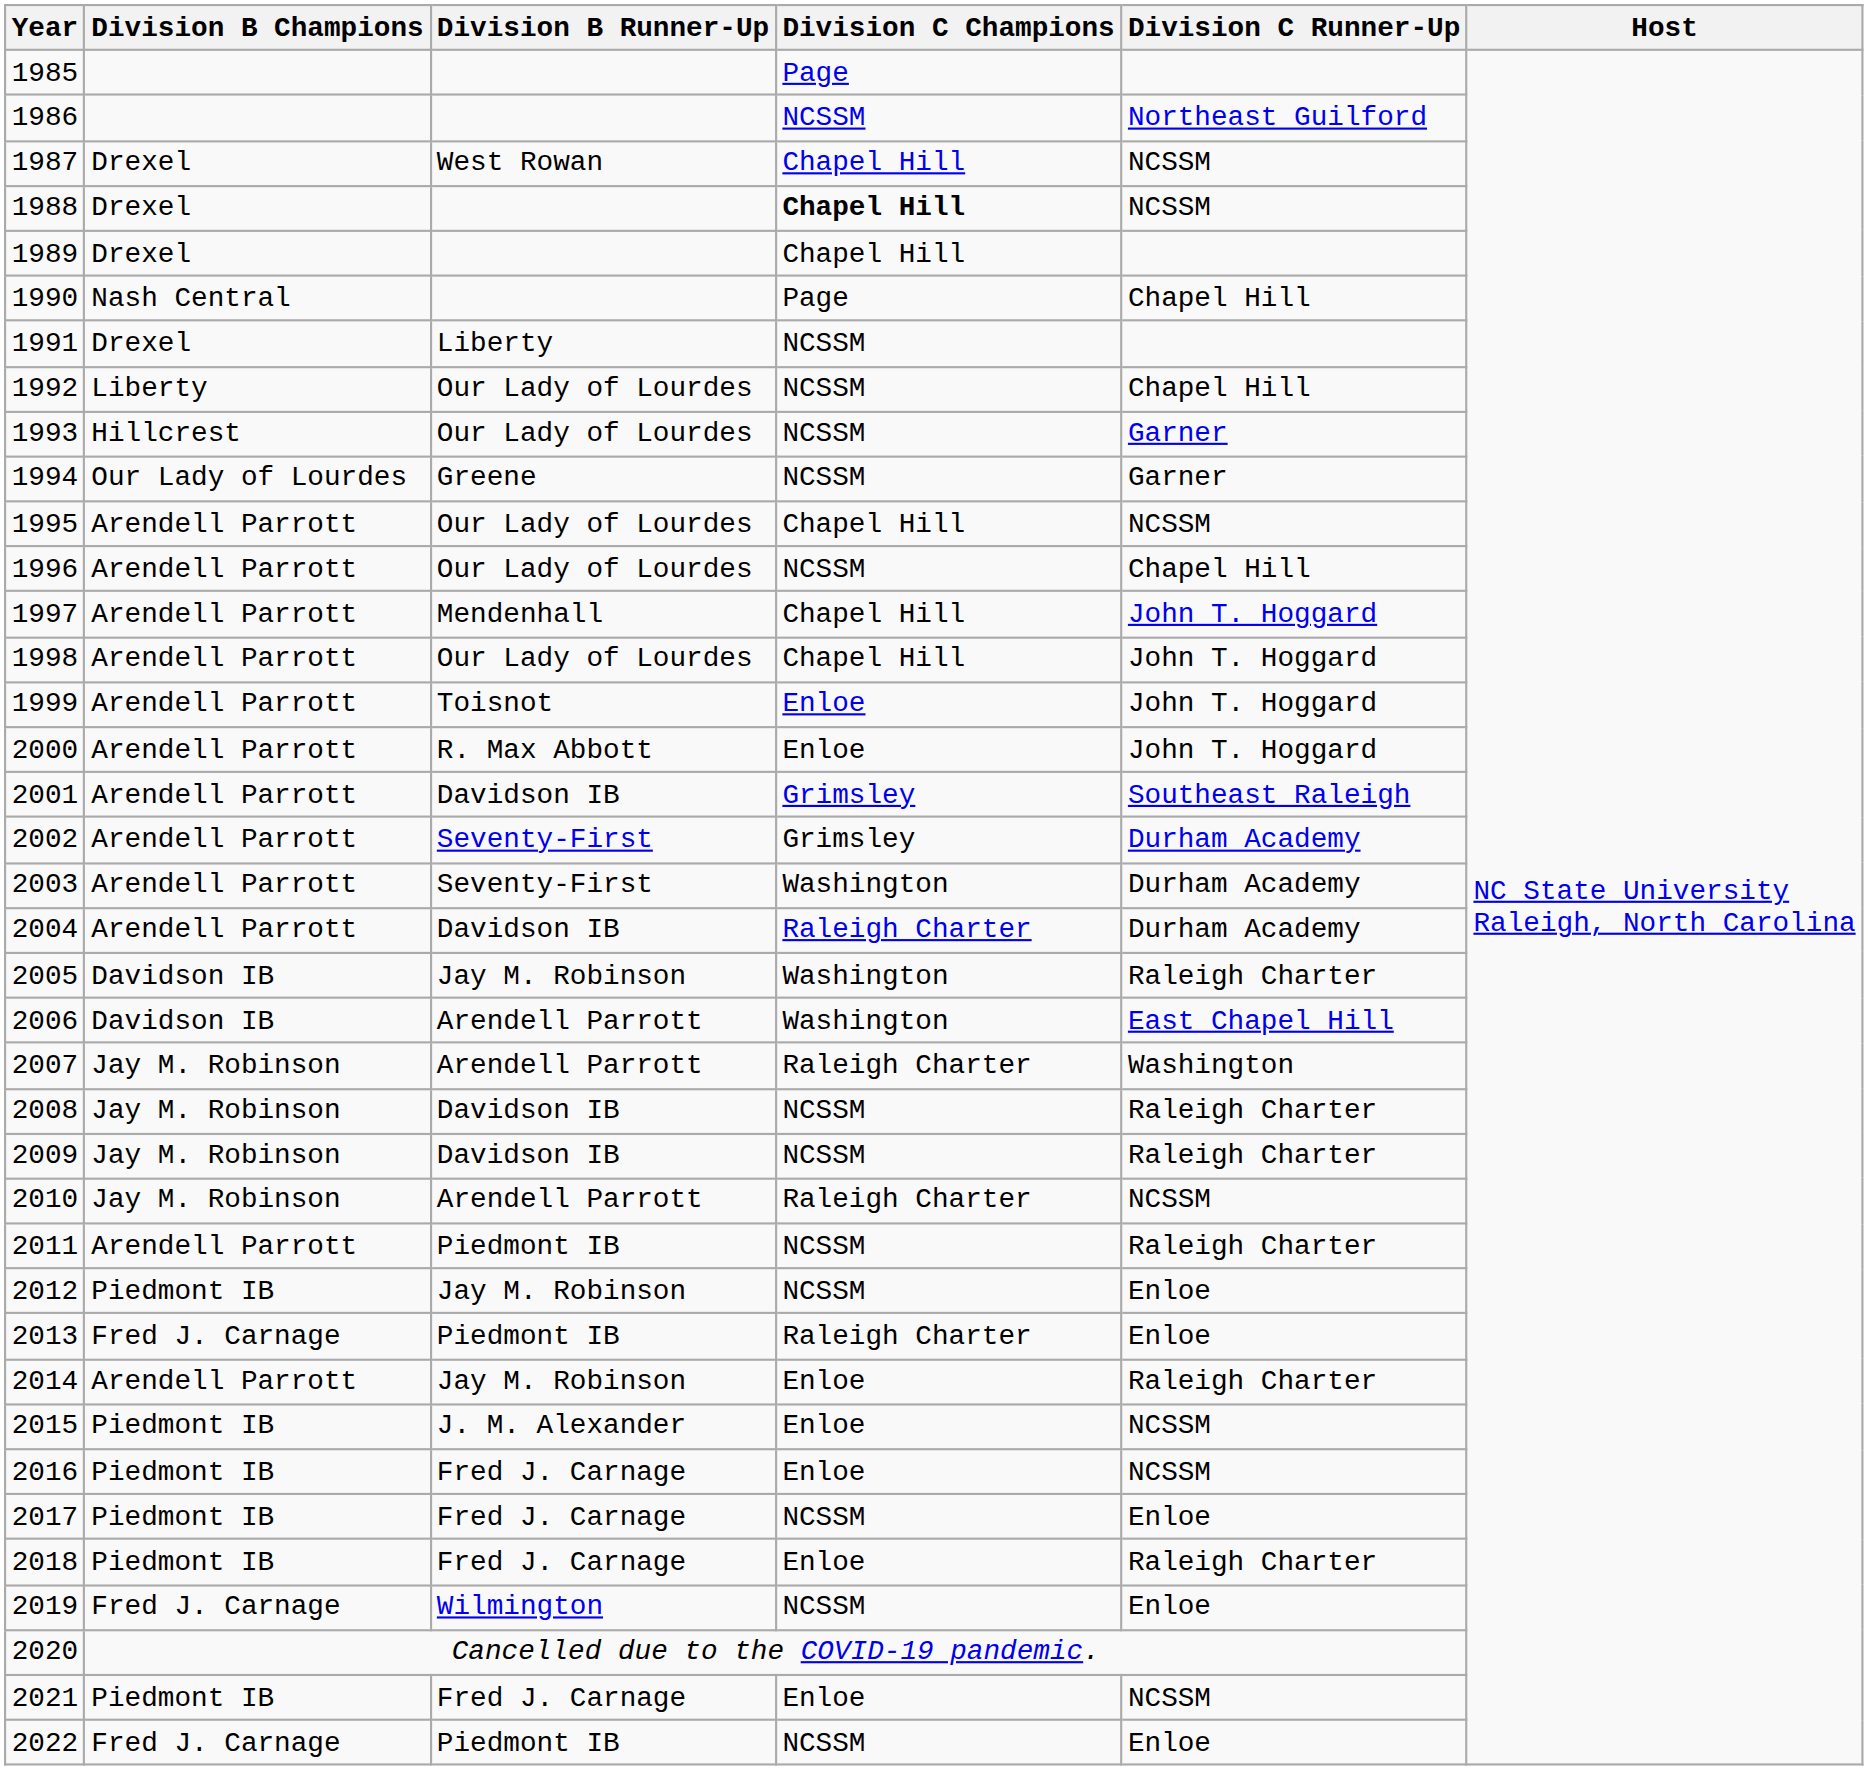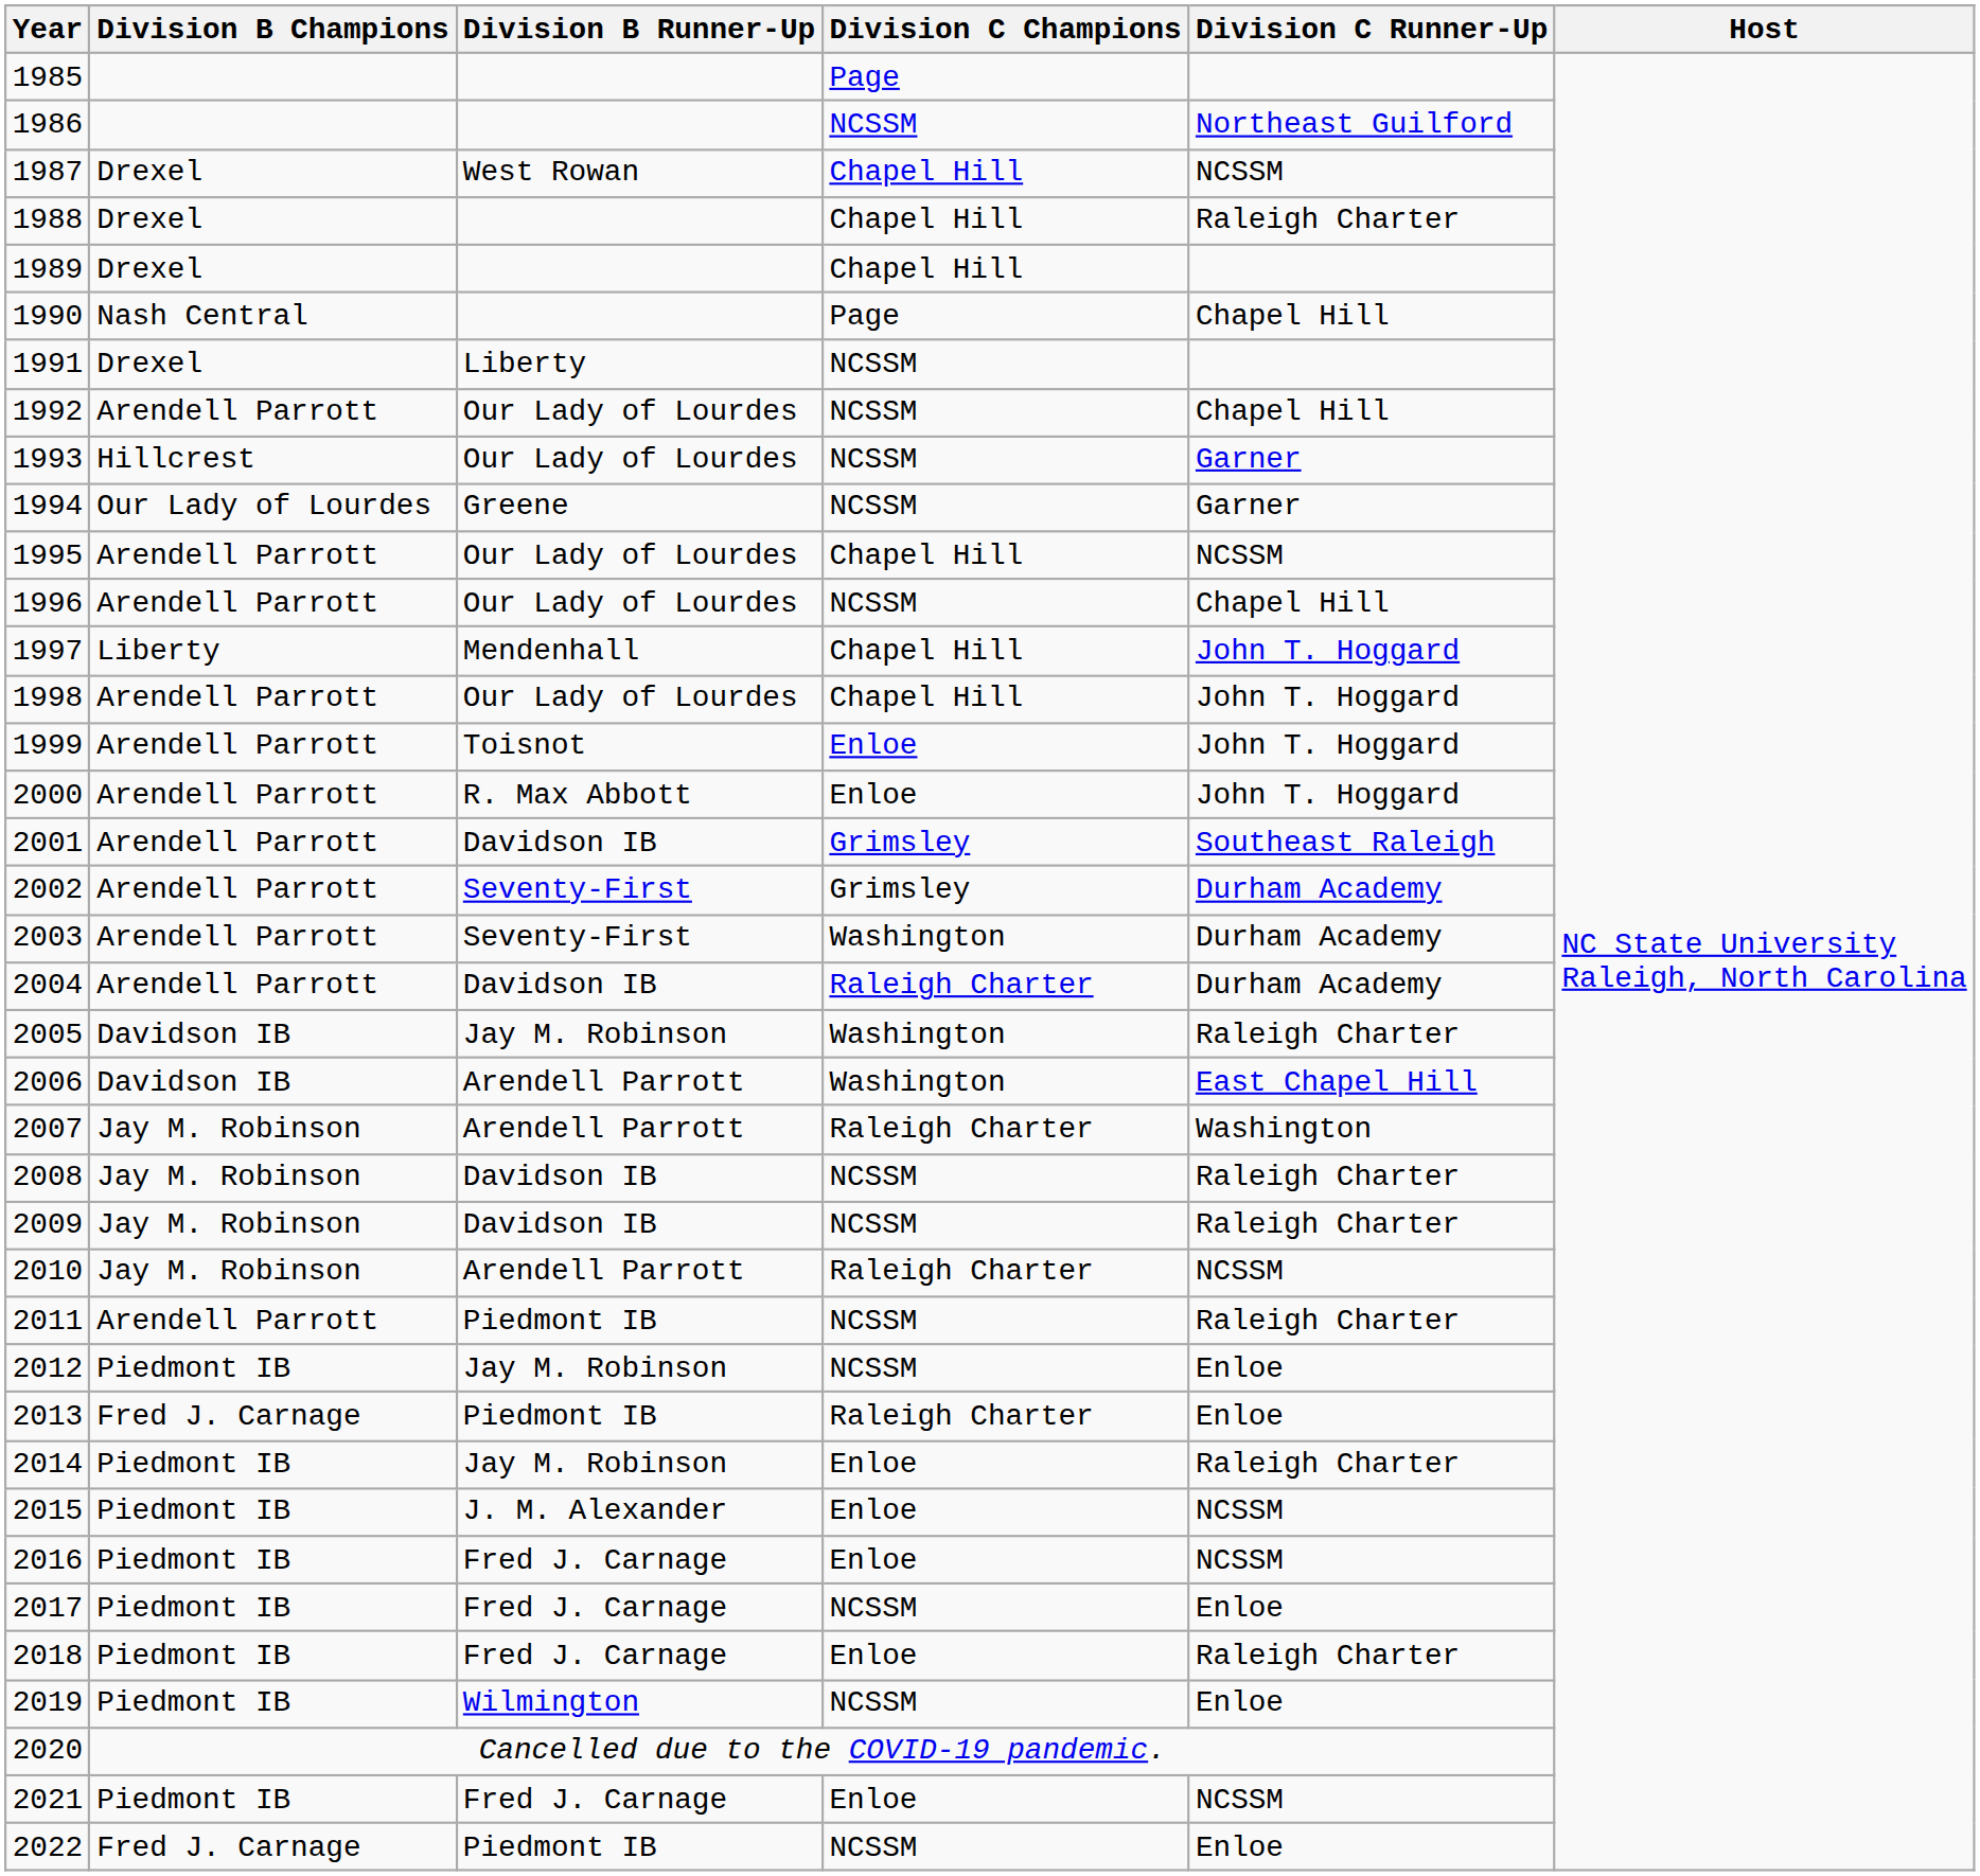1988 | Division C Champions: bold -> normal
1988 | Division C Runner-Up: NCSSM -> Raleigh Charter
1992 | Division B Champions: Liberty -> Arendell Parrott
1997 | Division B Champions: Arendell Parrott -> Liberty
2014 | Division B Champions: Arendell Parrott -> Piedmont IB
2019 | Division B Champions: Fred J. Carnage -> Piedmont IB
